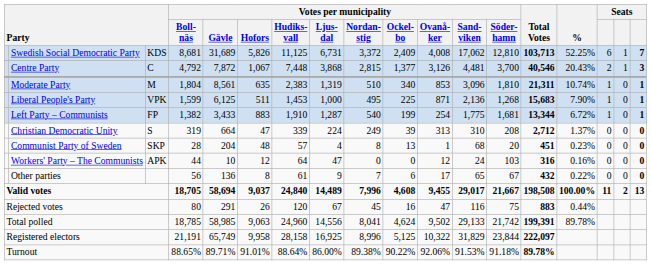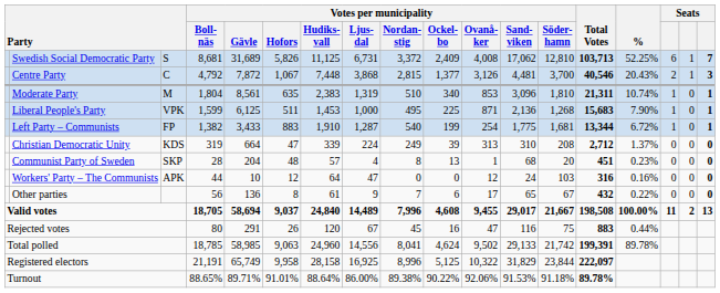Swedish Social Democratic Party | column 3: KDS -> S
Christian Democratic Unity | column 3: S -> KDS
